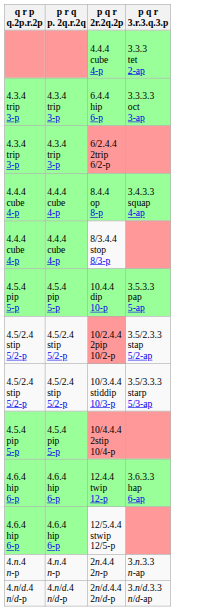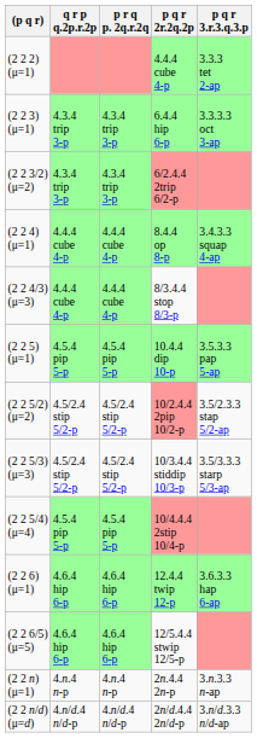+ column: (p q r) | (2 2 2) (μ=1) | (2 2 3) (μ=1) | (2 2 3/2) (μ=2) | (2 2 4) (μ=1) | (2 2 4/3) (μ=3) | (2 2 5) (μ=1) | (2 2 5/2) (μ=2) | (2 2 5/3) (μ=3) | (2 2 5/4) (μ=4) | (2 2 6) (μ=1) | (2 2 6/5) (μ=5) | (2 2 n) (μ=1) | (2 2 n/d) (μ=d)
